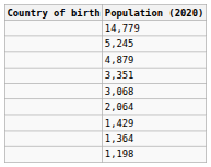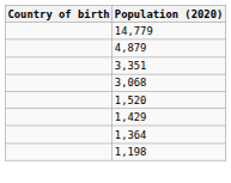- row: 5,245
- row: 2,064
+ row: 1,520
